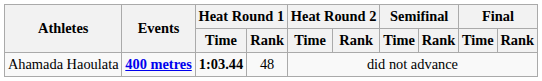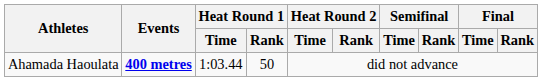Ahamada Haoulata | Heat Round 1 / Time: bold -> normal
Ahamada Haoulata | Heat Round 1 / Rank: 48 -> 50
